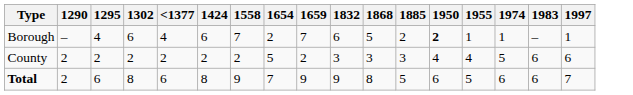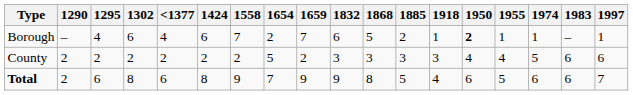+ column: 1918 | 1 | 3 | 4
